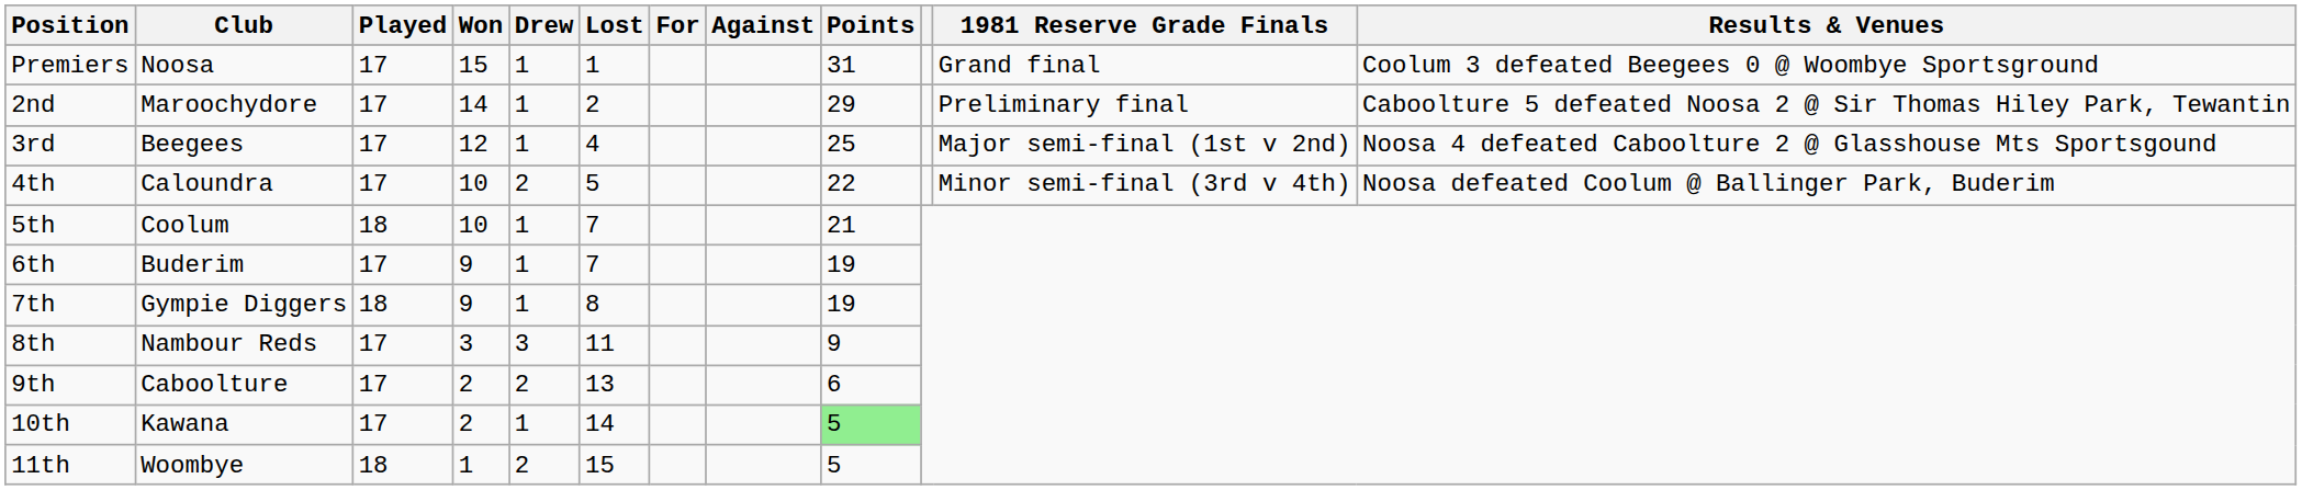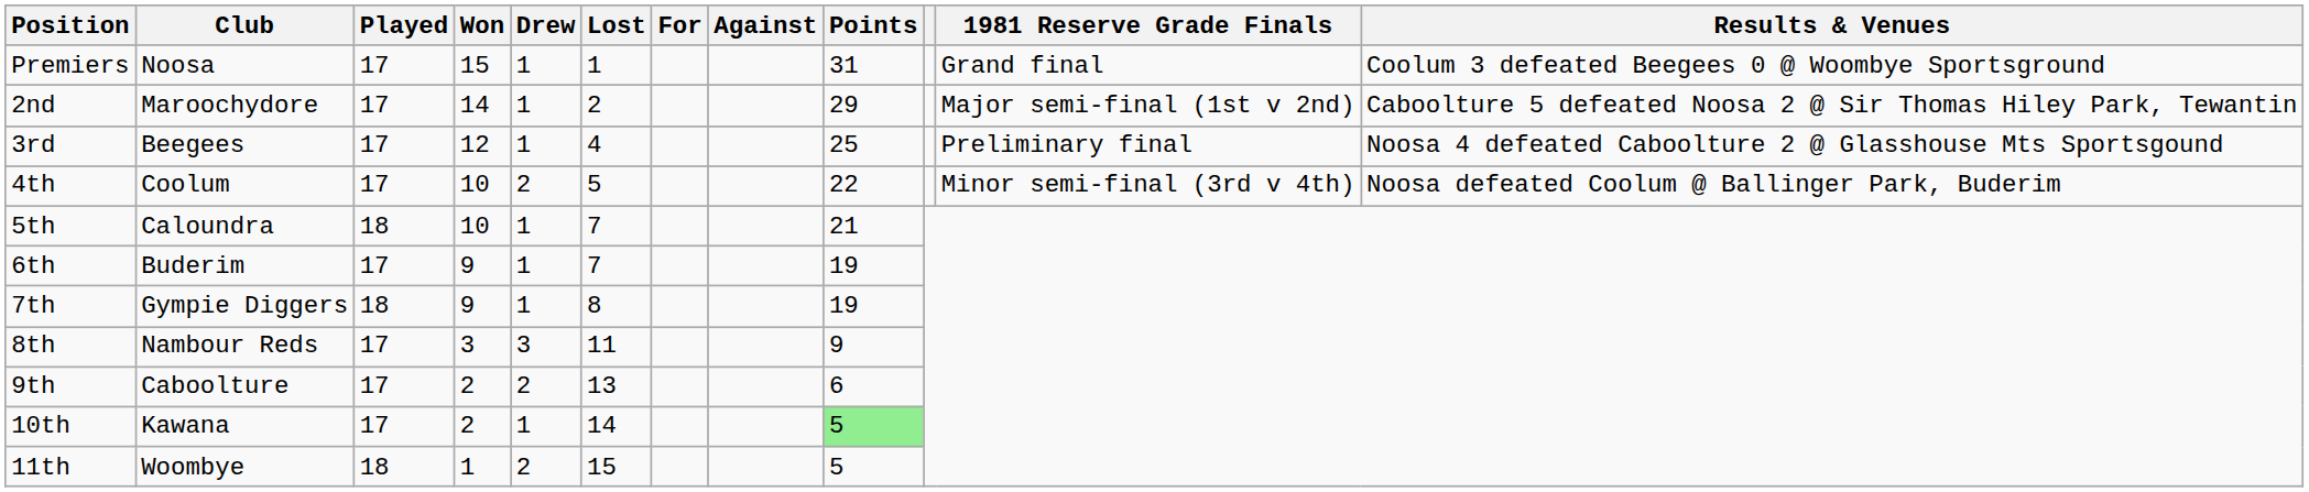2nd | 1981 Reserve Grade Finals: Preliminary final -> Major semi-final (1st v 2nd)
3rd | 1981 Reserve Grade Finals: Major semi-final (1st v 2nd) -> Preliminary final
4th | Club: Caloundra -> Coolum
5th | Club: Coolum -> Caloundra
